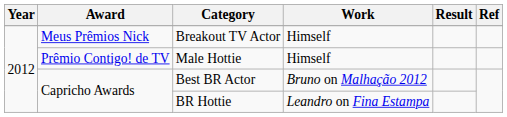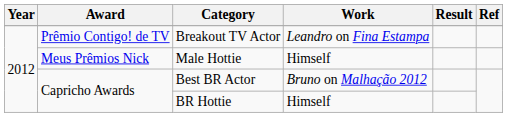Breakout TV Actor | Award: Meus Prêmios Nick -> Prêmio Contigo! de TV
Breakout TV Actor | Work: Himself -> Leandro on Fina Estampa
Male Hottie | Award: Prêmio Contigo! de TV -> Meus Prêmios Nick
BR Hottie | Work: Leandro on Fina Estampa -> Himself
